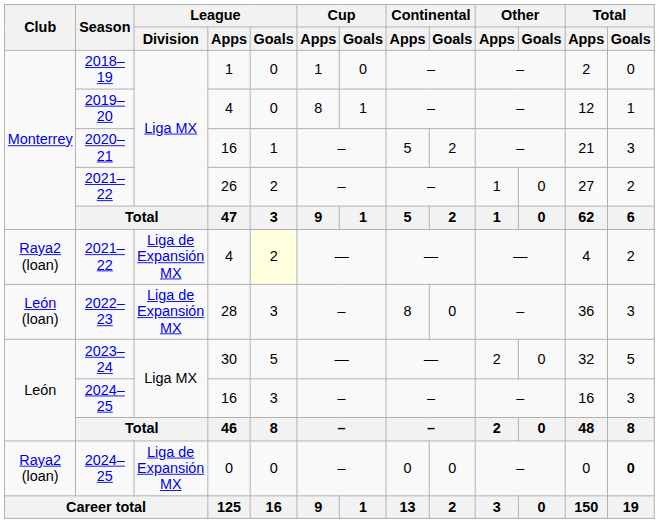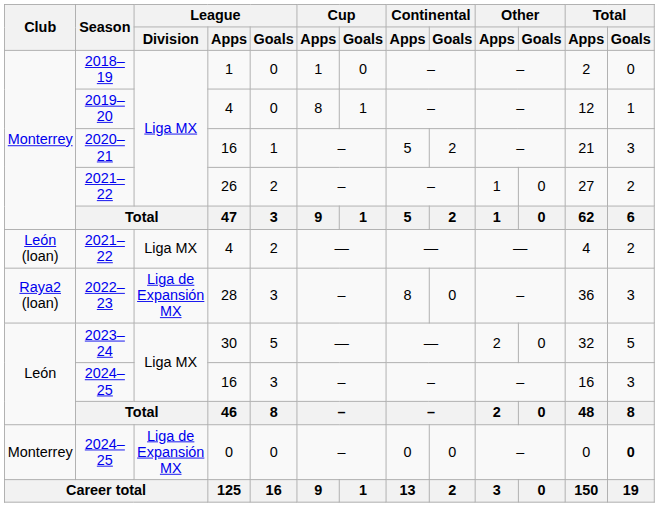2021–22 / 4 | Club: Raya2 (loan) -> León (loan)
2021–22 / 4 | League / Division: Liga de Expansión MX -> Liga MX
2021–22 / 4 | League / Goals: lightyellow background -> no background
2022–23 | Club: León (loan) -> Raya2 (loan)
2024–25 / 0 | Club: Raya2 (loan) -> Monterrey
